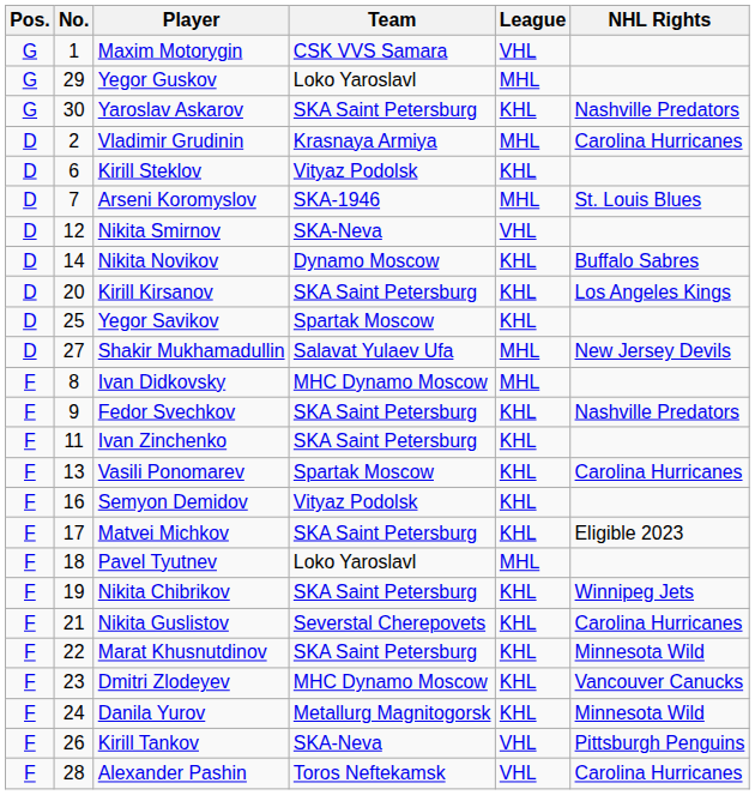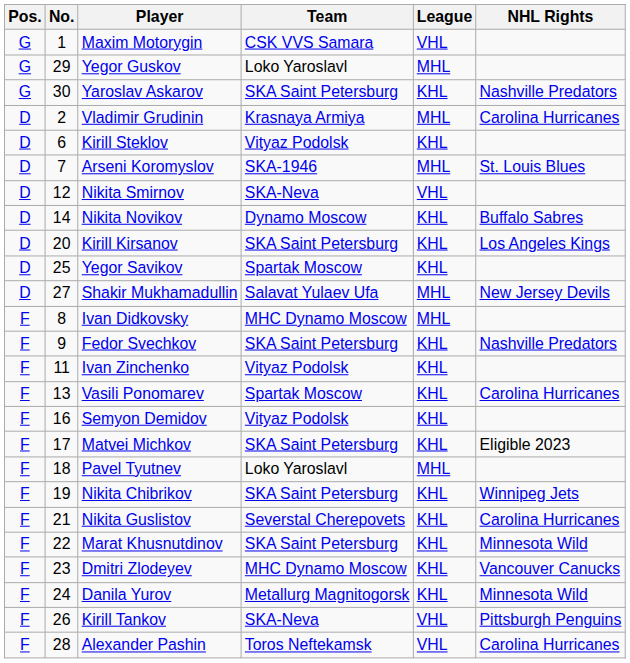Ivan Zinchenko | Team: SKA Saint Petersburg -> Vityaz Podolsk
